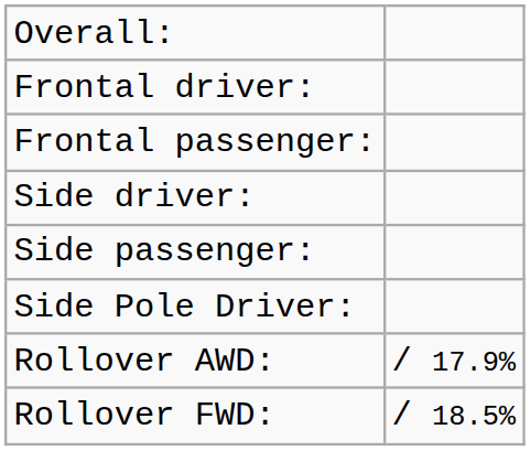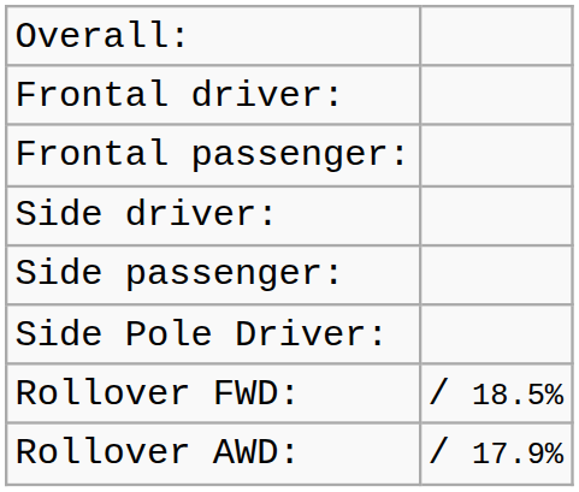rows swapped: Rollover FWD: <-> Rollover AWD:
